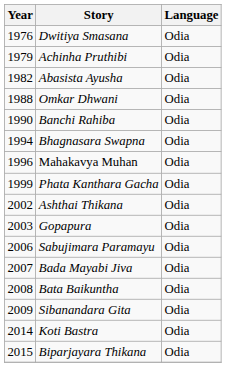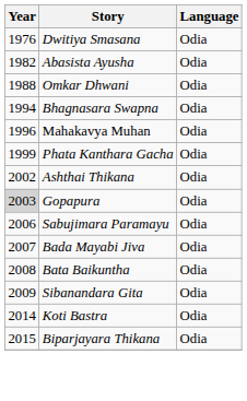- row: 1979 | Achinha Pruthibi | Odia
- row: 1990 | Banchi Rahiba | Odia
Gopapura | Year: no background -> lightgrey background
